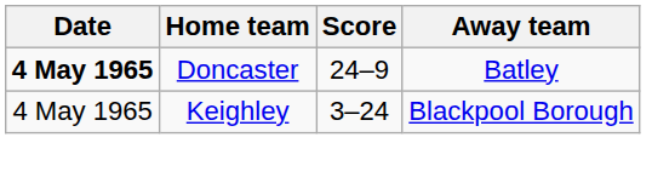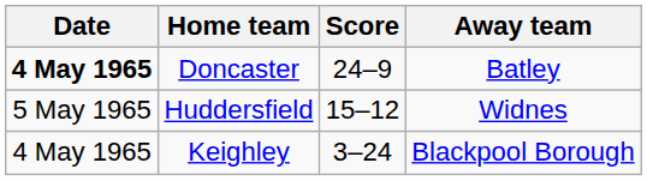+ row: 5 May 1965 | Huddersfield | 15–12 | Widnes
